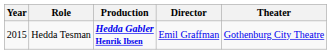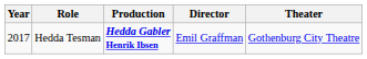Hedda Tesman | Year: 2015 -> 2017
